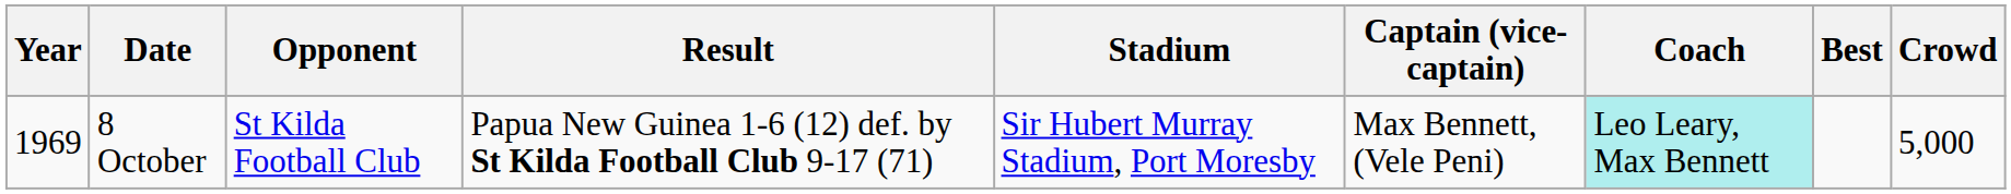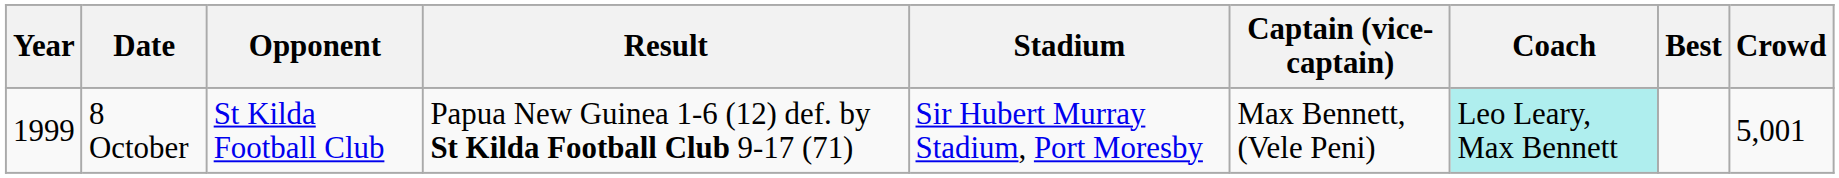8 October | Year: 1969 -> 1999
8 October | Crowd: 5,000 -> 5,001
